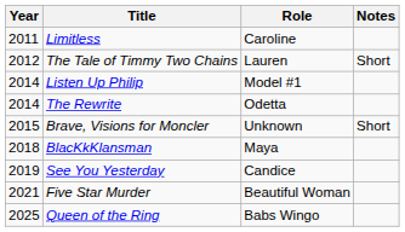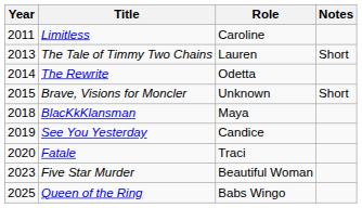The Tale of Timmy Two Chains | Year: 2012 -> 2013
- row: 2014 | Listen Up Philip | Model #1
+ row: 2020 | Fatale | Traci
Five Star Murder | Year: 2021 -> 2023
